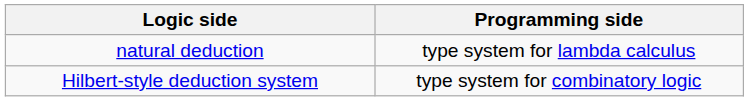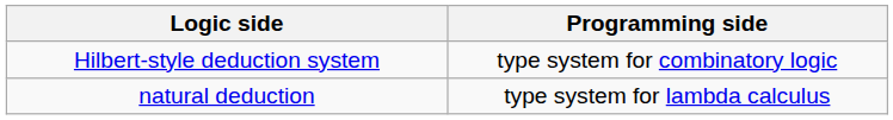rows swapped: Hilbert-style deduction system <-> natural deduction
